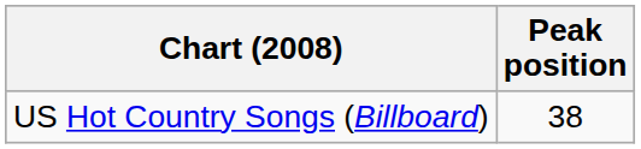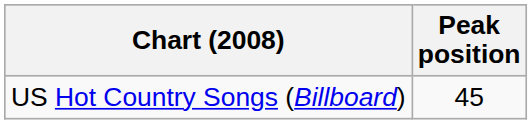US Hot Country Songs (Billboard) | Peak position: 38 -> 45
